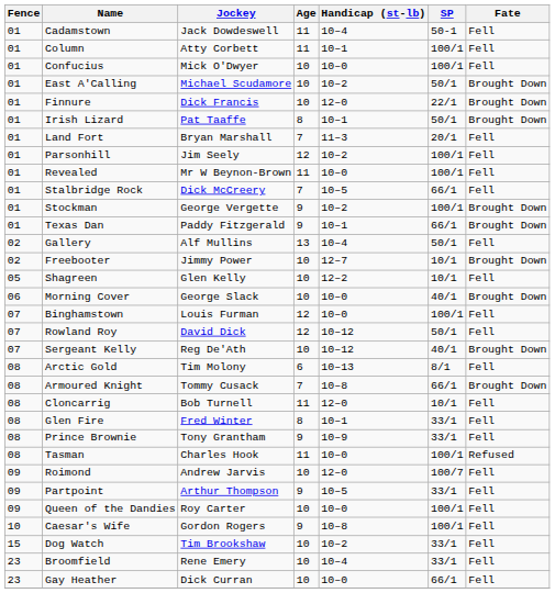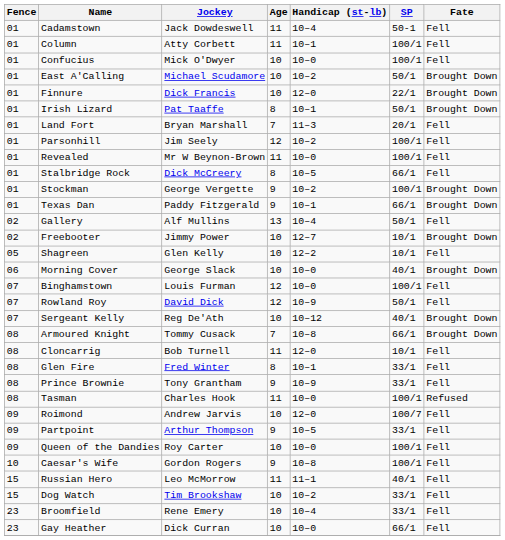Stalbridge Rock | Age: 7 -> 8
Rowland Roy | Handicap (st-lb): 10–12 -> 10–9
- row: 08 | Arctic Gold | Tim Molony | 6 | 10–13 | 8/1 | Fell
+ row: 15 | Russian Hero | Leo McMorrow | 11 | 11–1 | 40/1 | Fell
